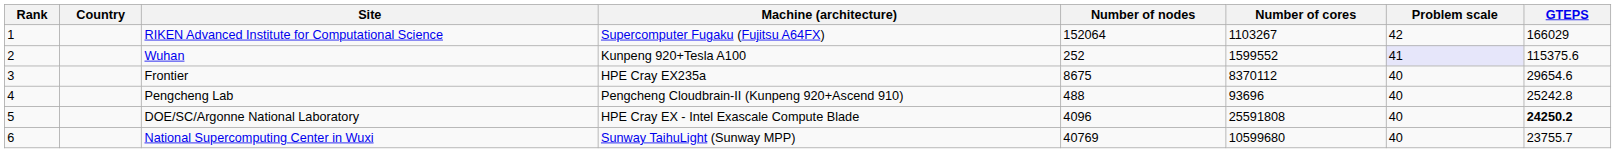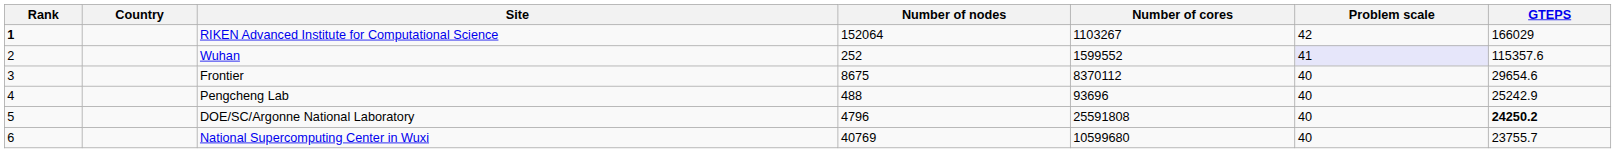- column: Machine (architecture) | Supercomputer Fugaku (Fujitsu A64FX) | Kunpeng 920+Tesla A100 | HPE Cray EX235a | Pengcheng Cloudbrain-II (Kunpeng 920+Ascend 910) | HPE Cray EX - Intel Exascale Compute Blade | Sunway TaihuLight (Sunway MPP)
RIKEN Advanced Institute for Computational Science | Rank: normal -> bold
Wuhan | GTEPS: 115375.6 -> 115357.6
Pengcheng Lab | GTEPS: 25242.8 -> 25242.9
DOE/SC/Argonne National Laboratory | Number of nodes: 4096 -> 4796
